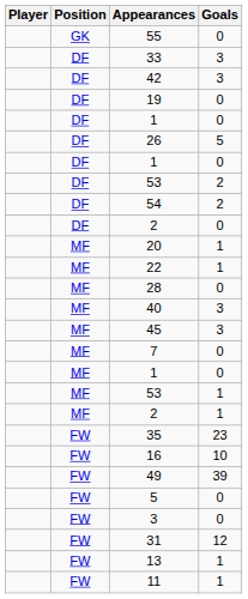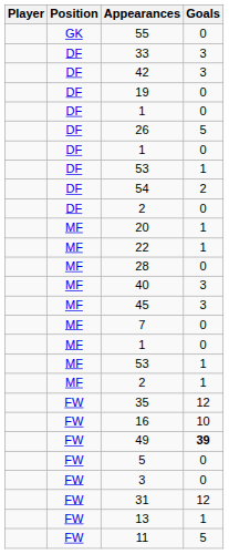DF / 53 | Goals: 2 -> 1
35 | Goals: 23 -> 12
49 | Goals: normal -> bold
11 | Goals: 1 -> 5
